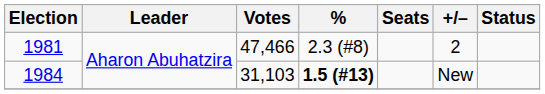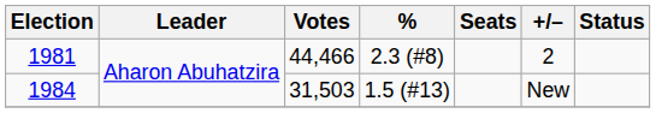1981 | Votes: 47,466 -> 44,466
1984 | Votes: 31,103 -> 31,503
1984 | %: bold -> normal
